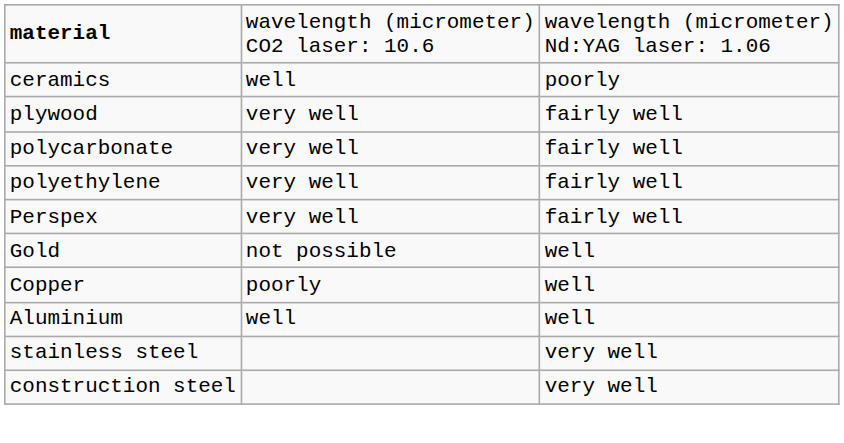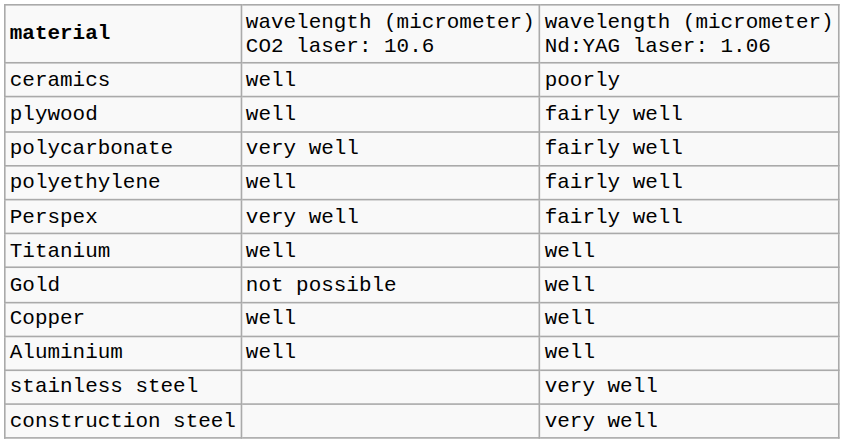plywood | column 2: very well -> well
polyethylene | column 2: very well -> well
+ row: Titanium | well | well
Copper | column 2: poorly -> well
